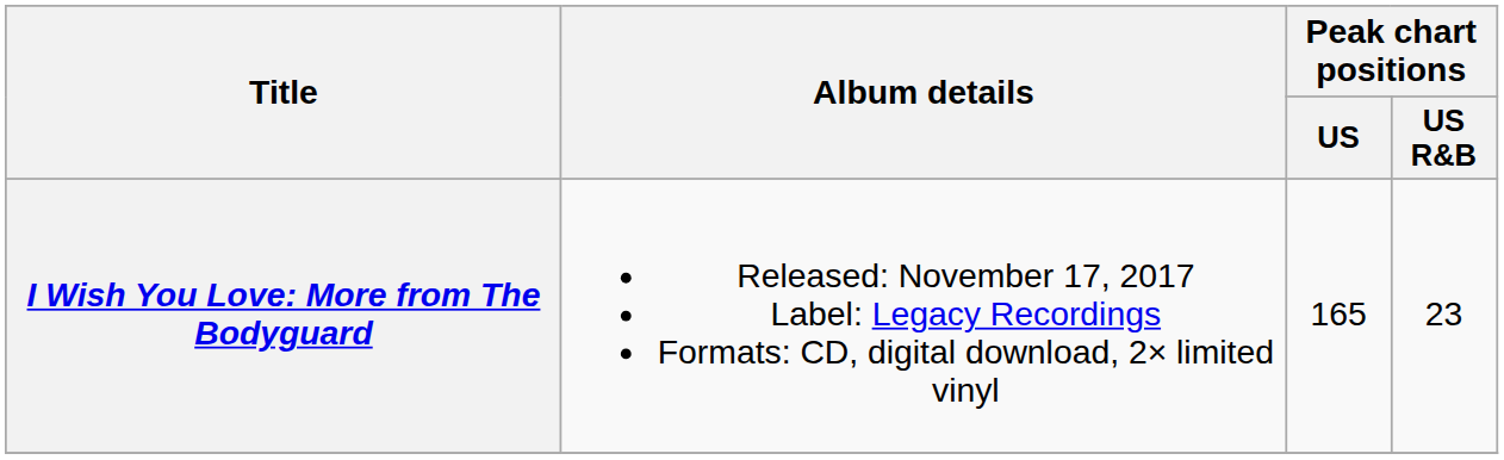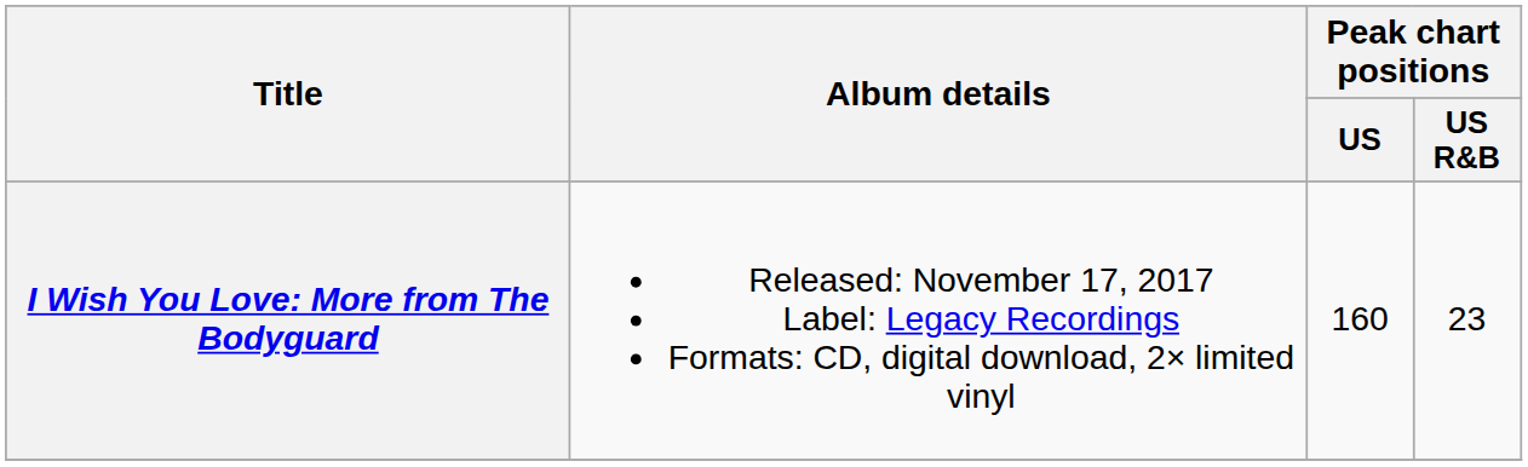I Wish You Love: More from The Bodyguard | Peak chart positions / US: 165 -> 160
